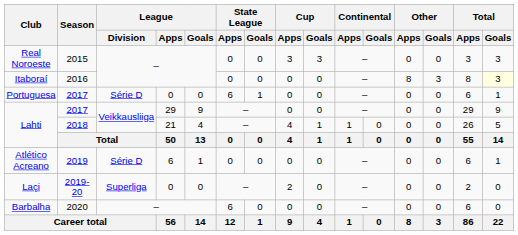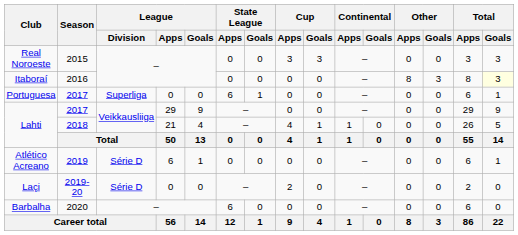Portuguesa | League / Division: Série D -> Superliga
Laçi | League / Division: Superliga -> Série D
